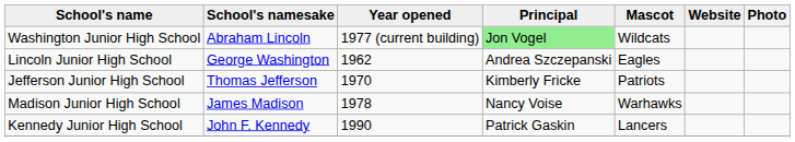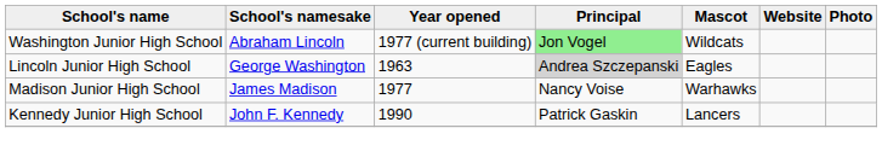Lincoln Junior High School | Year opened: 1962 -> 1963
Lincoln Junior High School | Principal: no background -> lightgrey background
- row: Jefferson Junior High School | Thomas Jefferson | 1970 | Kimberly Fricke | Patriots
Madison Junior High School | Year opened: 1978 -> 1977
